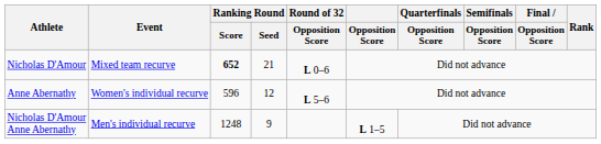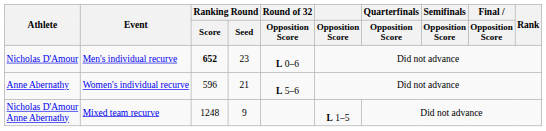Nicholas D'Amour | Event: Mixed team recurve -> Men's individual recurve
Nicholas D'Amour | Ranking Round / Seed: 21 -> 23
Anne Abernathy | Ranking Round / Seed: 12 -> 21
Nicholas D'Amour Anne Abernathy | Event: Men's individual recurve -> Mixed team recurve
